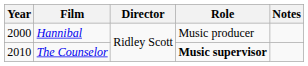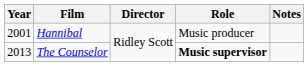Hannibal | Year: 2000 -> 2001
The Counselor | Year: 2010 -> 2013
